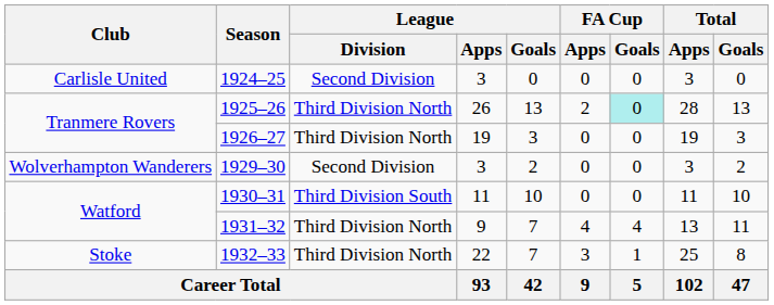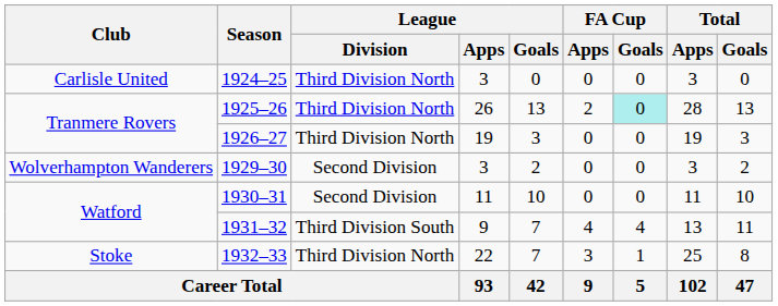1924–25 | League / Division: Second Division -> Third Division North
1930–31 | League / Division: Third Division South -> Second Division
1931–32 | League / Division: Third Division North -> Third Division South
